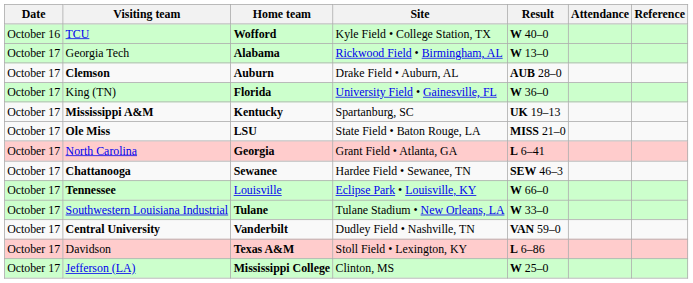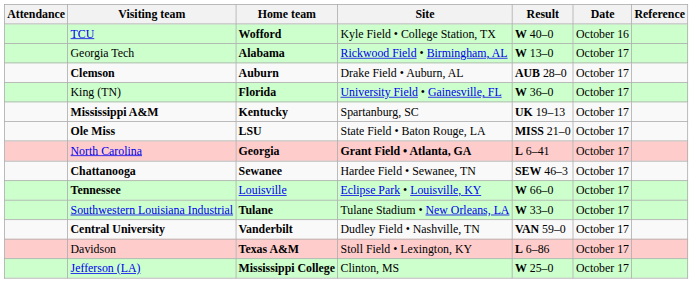columns swapped: Date <-> Attendance
North Carolina | Site: normal -> bold
